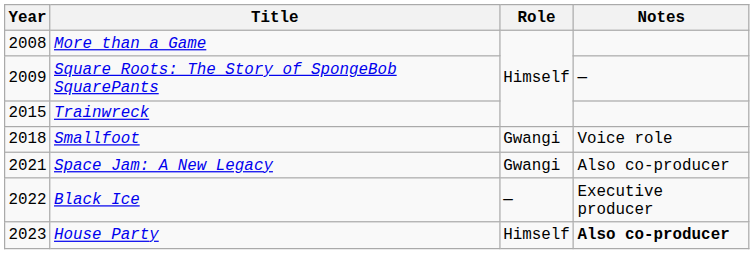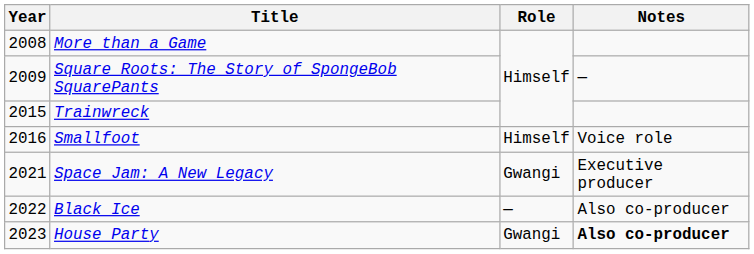Smallfoot | Year: 2018 -> 2016
Smallfoot | Role: Gwangi -> Himself
Space Jam: A New Legacy | Notes: Also co-producer -> Executive producer
Black Ice | Notes: Executive producer -> Also co-producer
House Party | Role: Himself -> Gwangi
